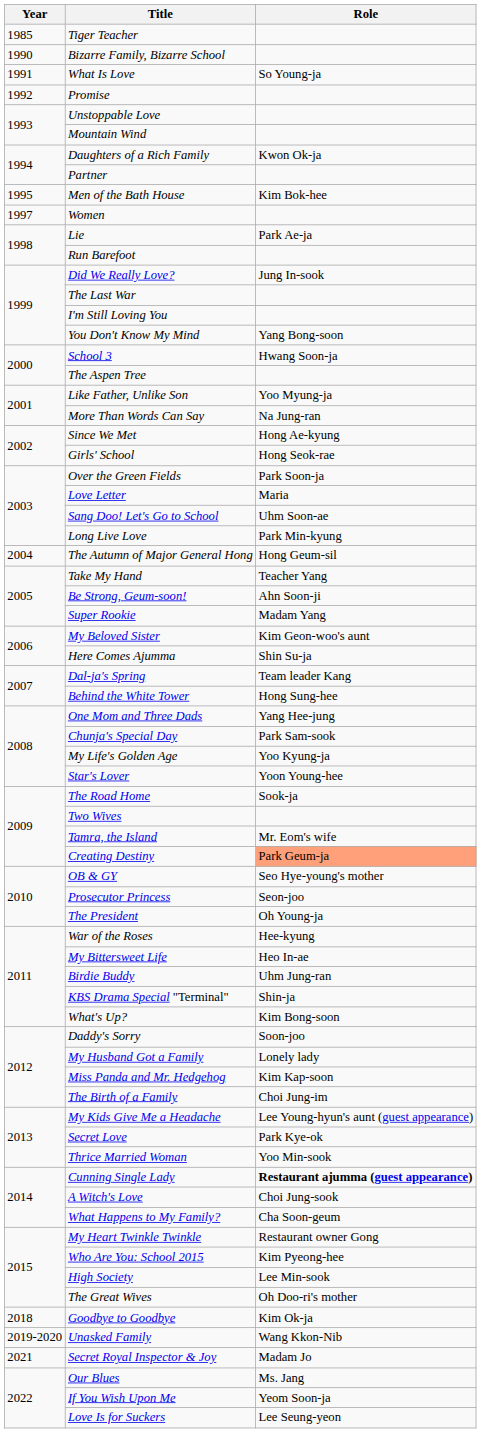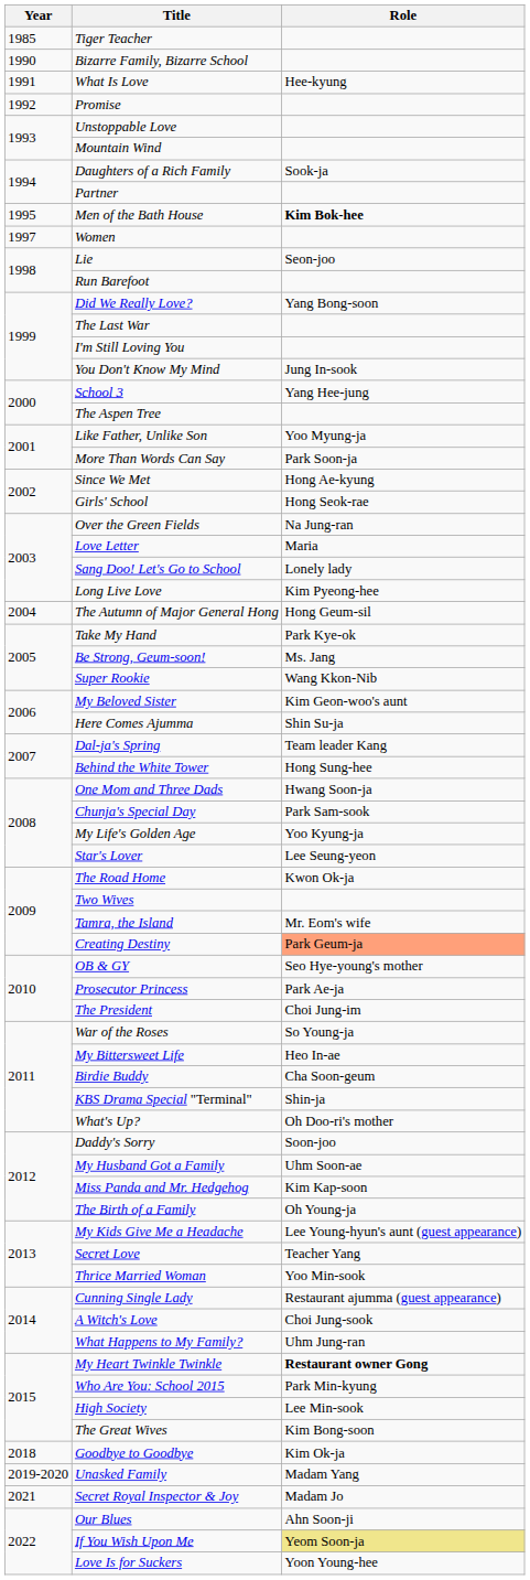What Is Love | Role: So Young-ja -> Hee-kyung
Daughters of a Rich Family | Role: Kwon Ok-ja -> Sook-ja
Men of the Bath House | Role: normal -> bold
Lie | Role: Park Ae-ja -> Seon-joo
Did We Really Love? | Role: Jung In-sook -> Yang Bong-soon
You Don't Know My Mind | Role: Yang Bong-soon -> Jung In-sook
School 3 | Role: Hwang Soon-ja -> Yang Hee-jung
More Than Words Can Say | Role: Na Jung-ran -> Park Soon-ja
Over the Green Fields | Role: Park Soon-ja -> Na Jung-ran
Sang Doo! Let's Go to School | Role: Uhm Soon-ae -> Lonely lady
Long Live Love | Role: Park Min-kyung -> Kim Pyeong-hee
Take My Hand | Role: Teacher Yang -> Park Kye-ok
Be Strong, Geum-soon! | Role: Ahn Soon-ji -> Ms. Jang
Super Rookie | Role: Madam Yang -> Wang Kkon-Nib
One Mom and Three Dads | Role: Yang Hee-jung -> Hwang Soon-ja
Star's Lover | Role: Yoon Young-hee -> Lee Seung-yeon
The Road Home | Role: Sook-ja -> Kwon Ok-ja
Prosecutor Princess | Role: Seon-joo -> Park Ae-ja
The President | Role: Oh Young-ja -> Choi Jung-im
War of the Roses | Role: Hee-kyung -> So Young-ja
Birdie Buddy | Role: Uhm Jung-ran -> Cha Soon-geum
What's Up? | Role: Kim Bong-soon -> Oh Doo-ri's mother
My Husband Got a Family | Role: Lonely lady -> Uhm Soon-ae
The Birth of a Family | Role: Choi Jung-im -> Oh Young-ja
Secret Love | Role: Park Kye-ok -> Teacher Yang
Cunning Single Lady | Role: bold -> normal
What Happens to My Family? | Role: Cha Soon-geum -> Uhm Jung-ran
My Heart Twinkle Twinkle | Role: normal -> bold
Who Are You: School 2015 | Role: Kim Pyeong-hee -> Park Min-kyung
The Great Wives | Role: Oh Doo-ri's mother -> Kim Bong-soon
Unasked Family | Role: Wang Kkon-Nib -> Madam Yang
Our Blues | Role: Ms. Jang -> Ahn Soon-ji
If You Wish Upon Me | Role: no background -> khaki background
Love Is for Suckers | Role: Lee Seung-yeon -> Yoon Young-hee
